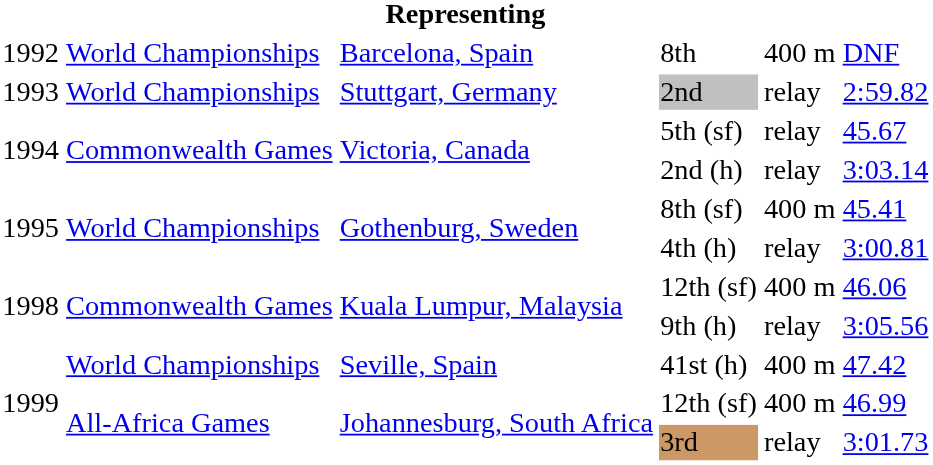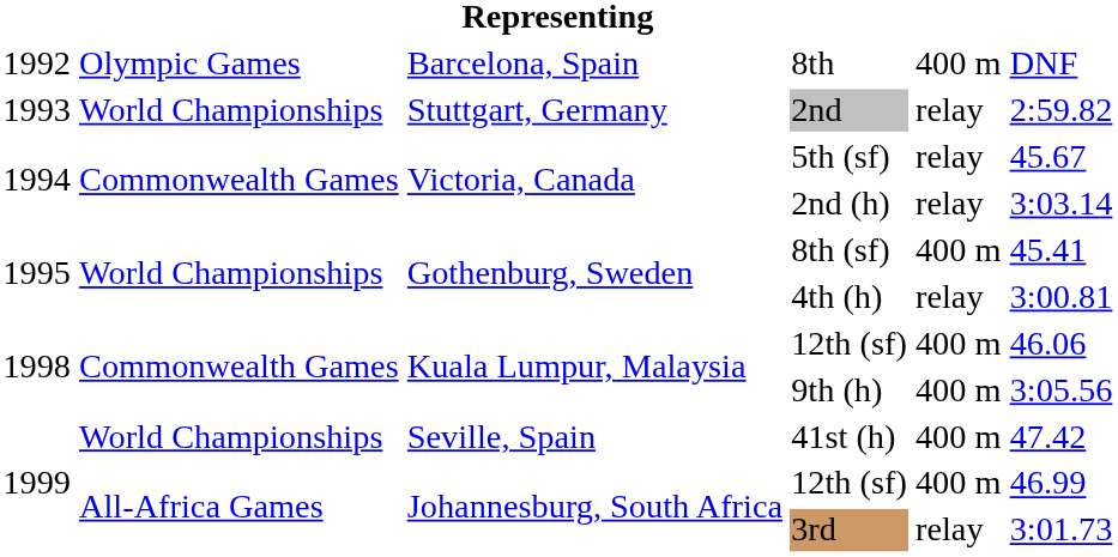8th | column 2: World Championships -> Olympic Games
9th (h) | column 5: relay -> 400 m
